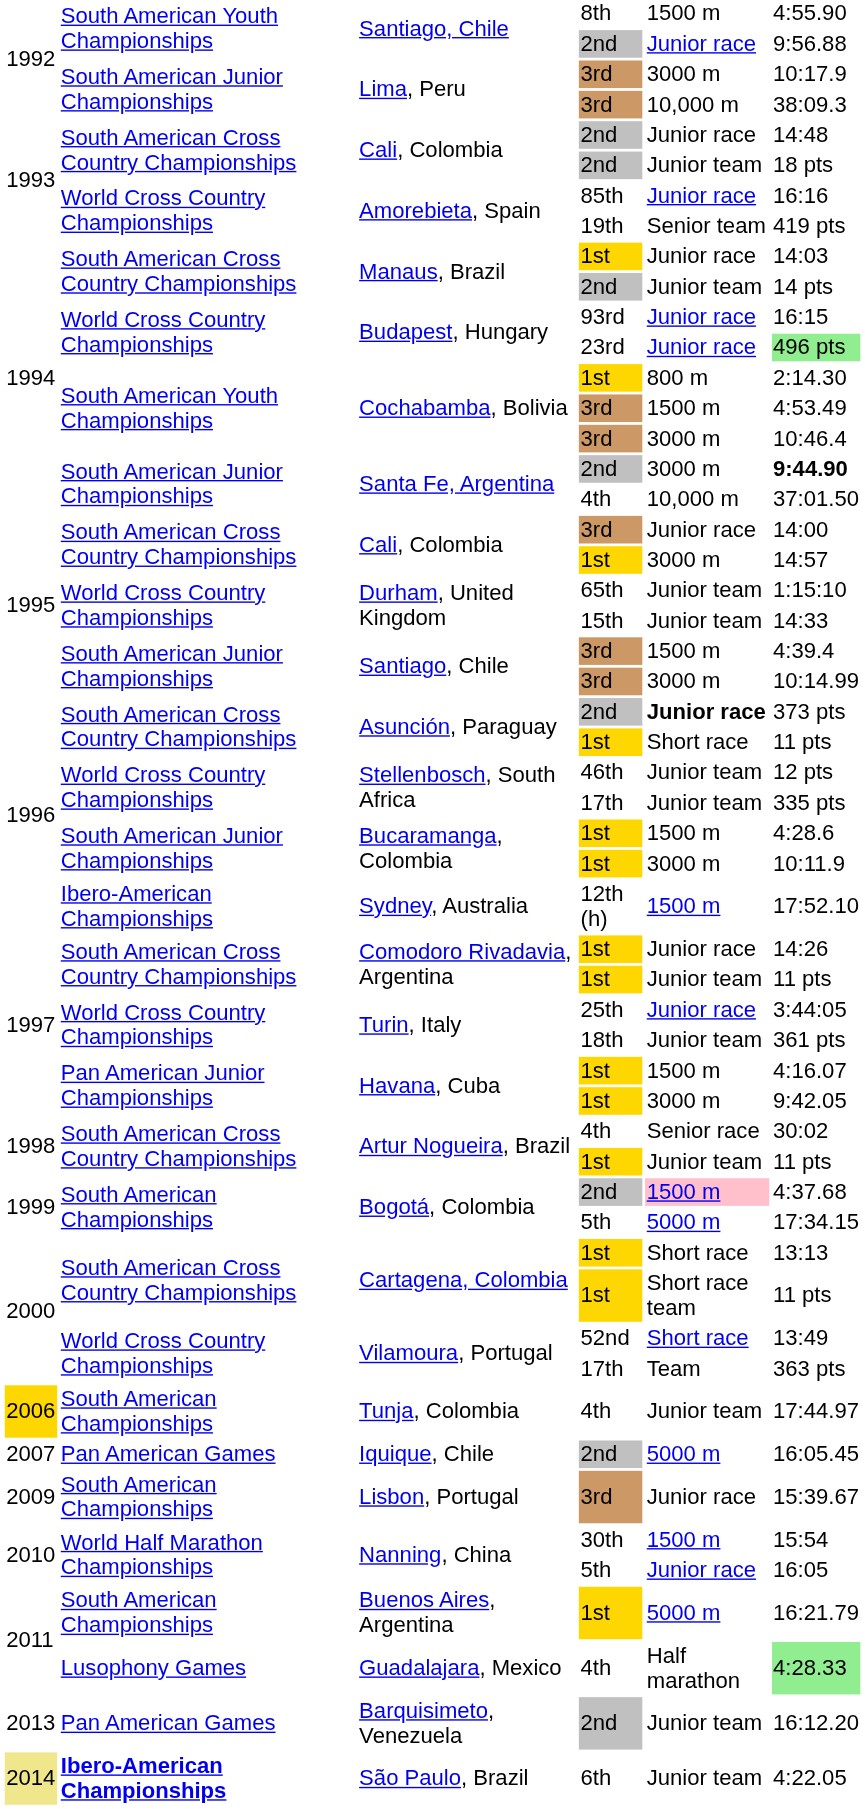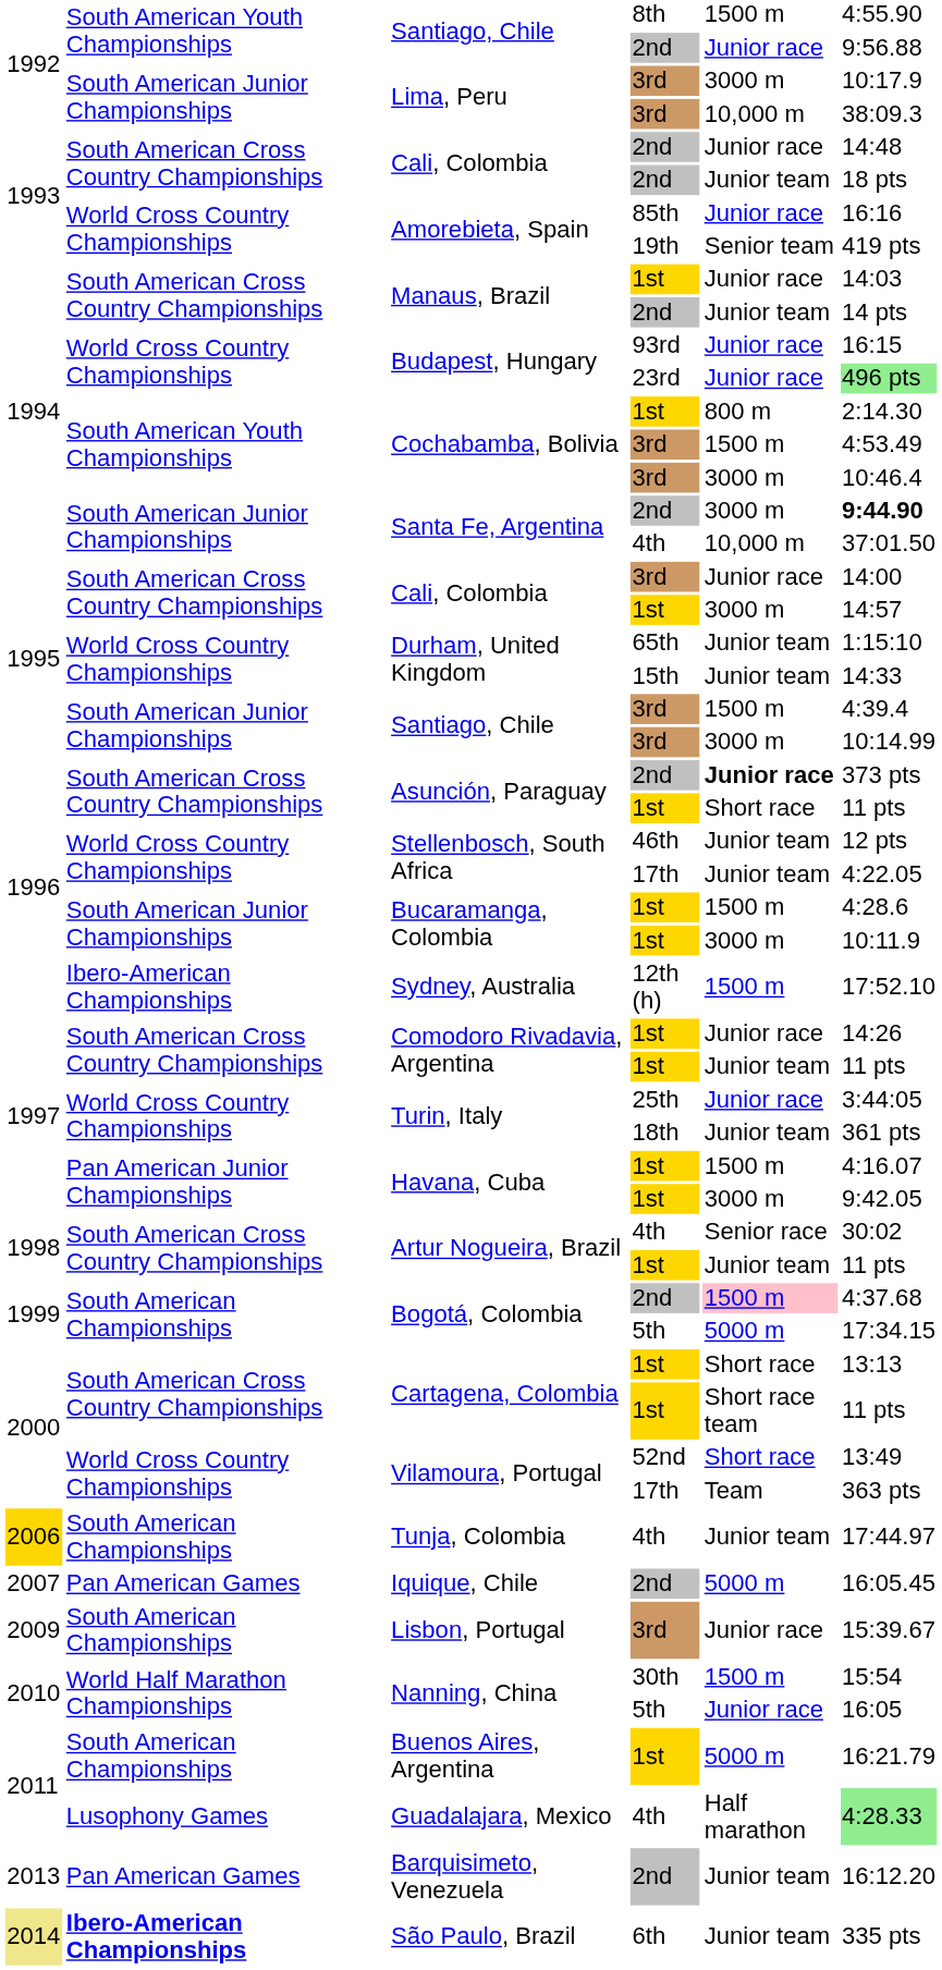Stellenbosch, South Africa / 17th | column 6: 335 pts -> 4:22.05
São Paulo, Brazil | column 6: 4:22.05 -> 335 pts
